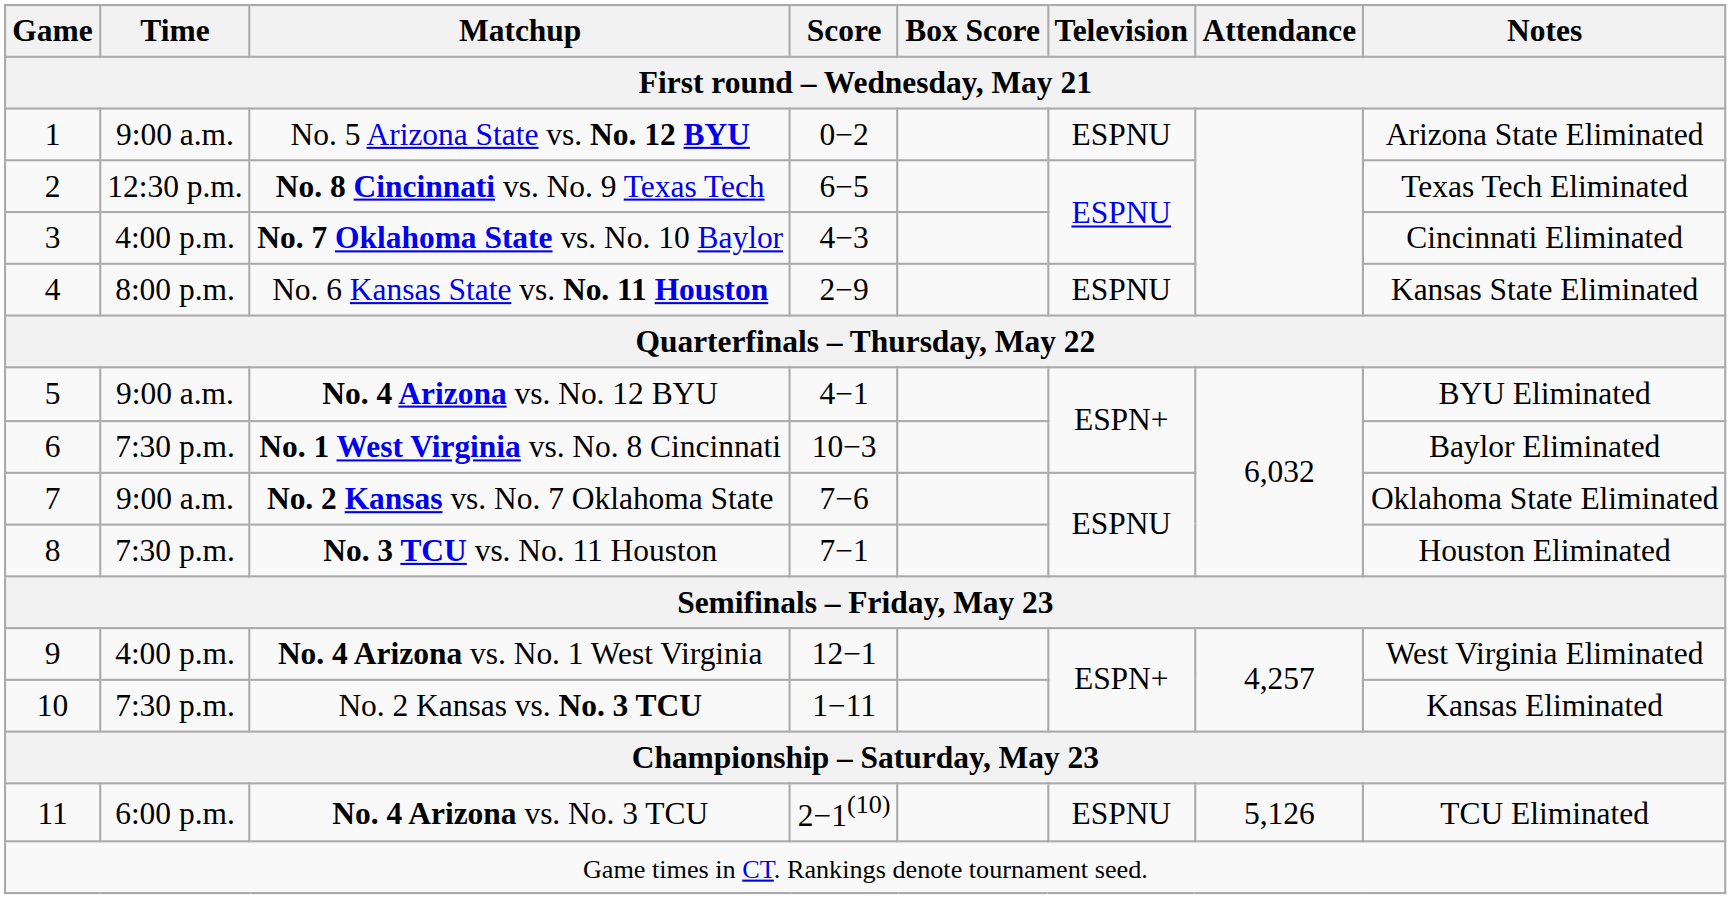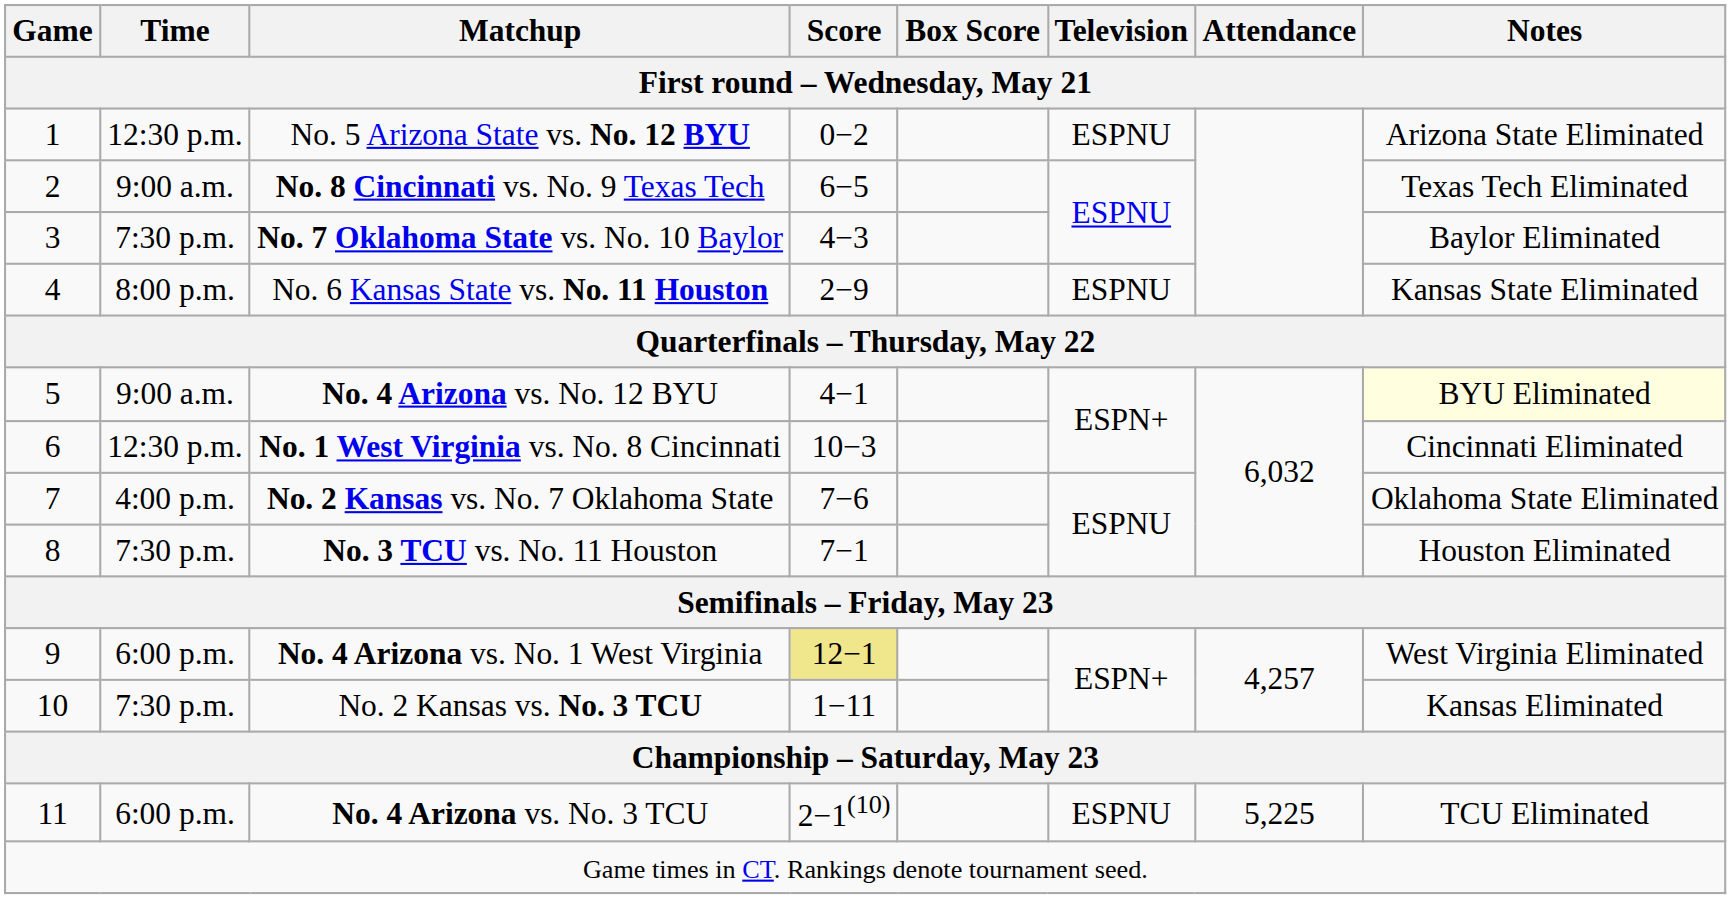No. 5 Arizona State vs. No. 12 BYU | Time: 9:00 a.m. -> 12:30 p.m.
No. 8 Cincinnati vs. No. 9 Texas Tech | Time: 12:30 p.m. -> 9:00 a.m.
No. 7 Oklahoma State vs. No. 10 Baylor | Time: 4:00 p.m. -> 7:30 p.m.
No. 7 Oklahoma State vs. No. 10 Baylor | Notes: Cincinnati Eliminated -> Baylor Eliminated
No. 4 Arizona vs. No. 12 BYU | Notes: no background -> lightyellow background
No. 1 West Virginia vs. No. 8 Cincinnati | Time: 7:30 p.m. -> 12:30 p.m.
No. 1 West Virginia vs. No. 8 Cincinnati | Notes: Baylor Eliminated -> Cincinnati Eliminated
No. 2 Kansas vs. No. 7 Oklahoma State | Time: 9:00 a.m. -> 4:00 p.m.
No. 4 Arizona vs. No. 1 West Virginia | Time: 4:00 p.m. -> 6:00 p.m.
No. 4 Arizona vs. No. 1 West Virginia | Score: no background -> khaki background
No. 4 Arizona vs. No. 3 TCU | Attendance: 5,126 -> 5,225
